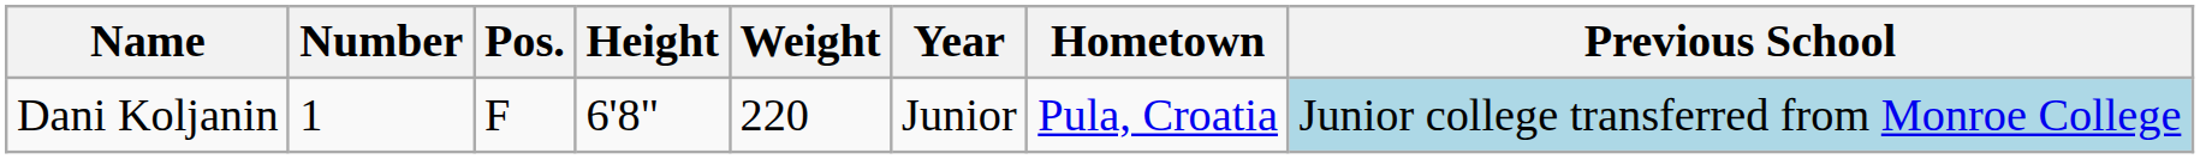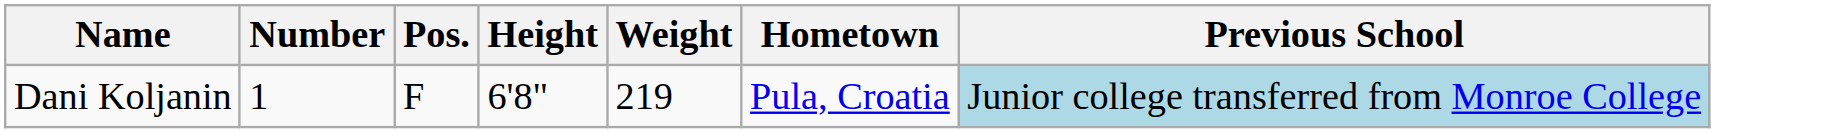- column: Year | Junior
Dani Koljanin | Weight: 220 -> 219
